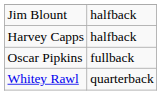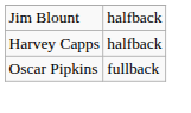- row: Whitey Rawl | quarterback
